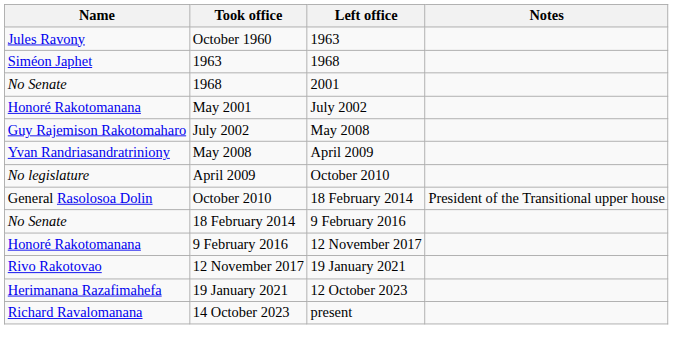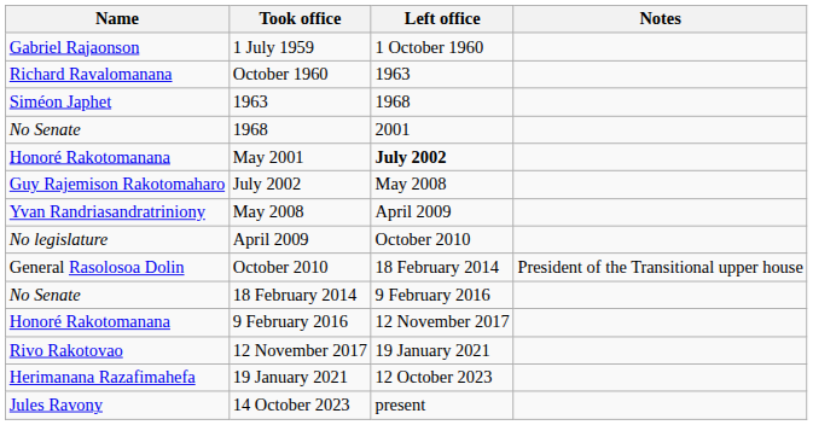+ row: Gabriel Rajaonson | 1 July 1959 | 1 October 1960
October 1960 | Name: Jules Ravony -> Richard Ravalomanana
May 2001 | Left office: normal -> bold
14 October 2023 | Name: Richard Ravalomanana -> Jules Ravony
